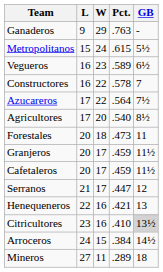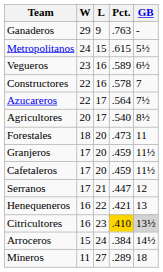columns swapped: W <-> L
Citricultores | Pct.: no background -> gold background
